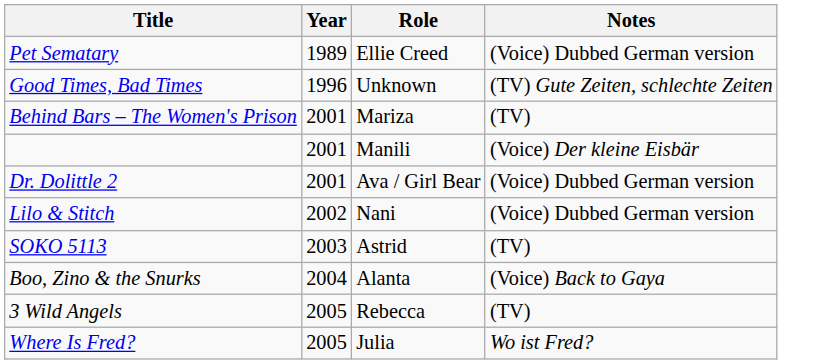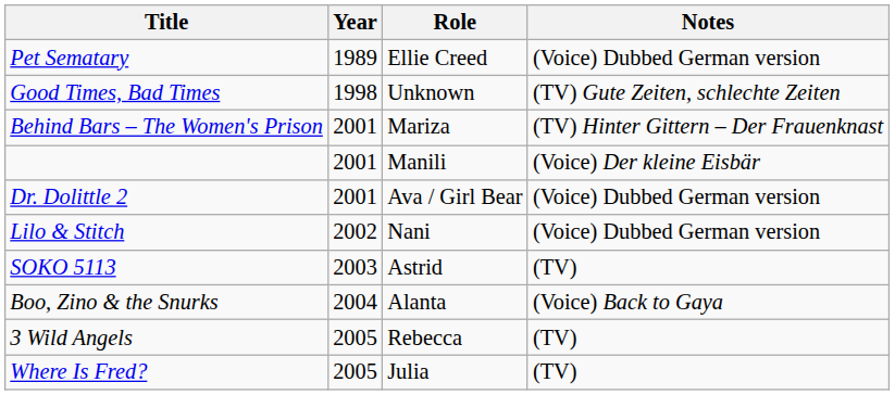Good Times, Bad Times | Year: 1996 -> 1998
Behind Bars – The Women's Prison | Notes: (TV) -> (TV) Hinter Gittern – Der Frauenknast
Where Is Fred? | Notes: Wo ist Fred? -> (TV)
